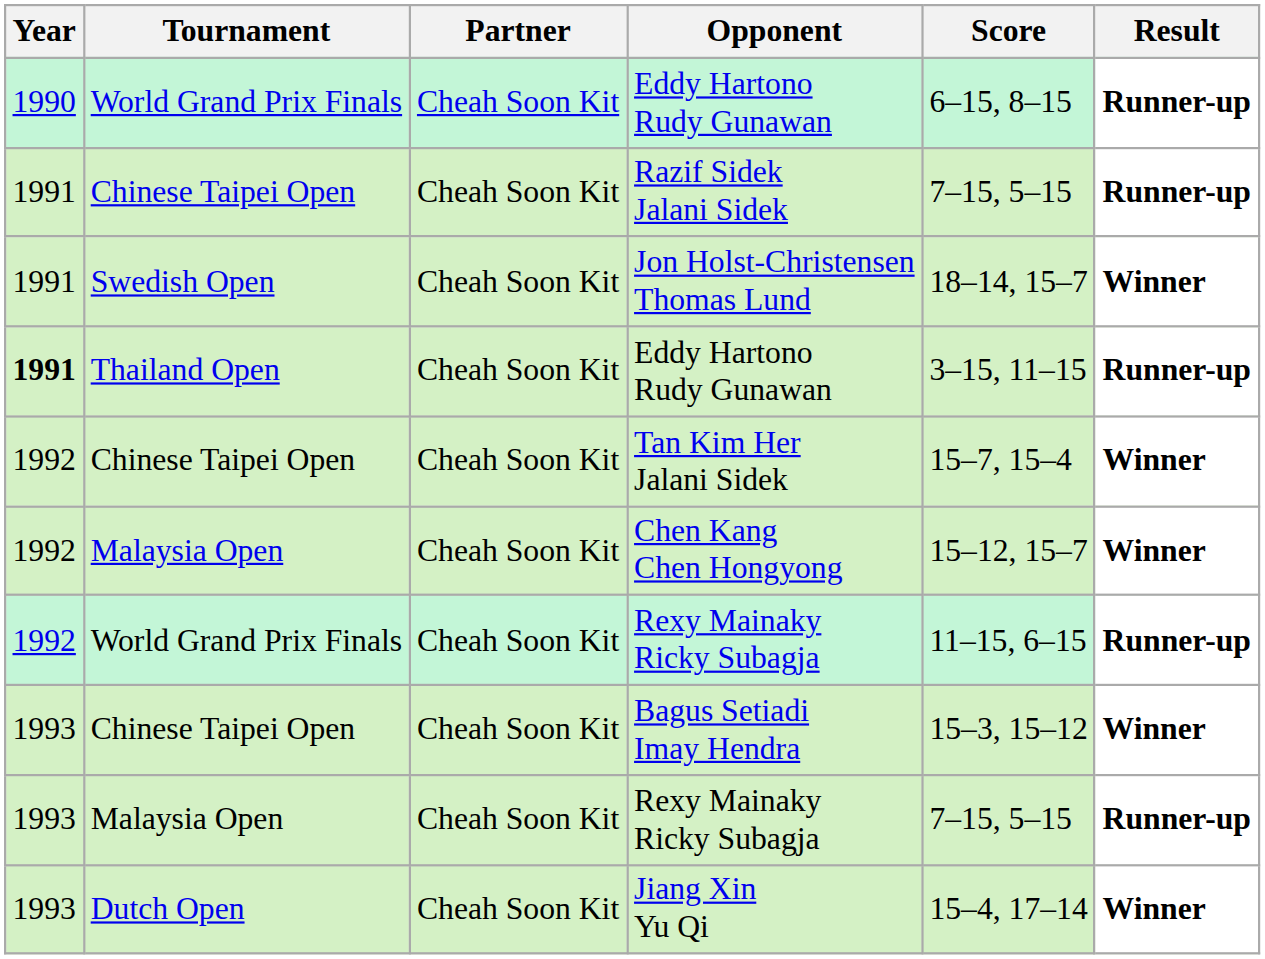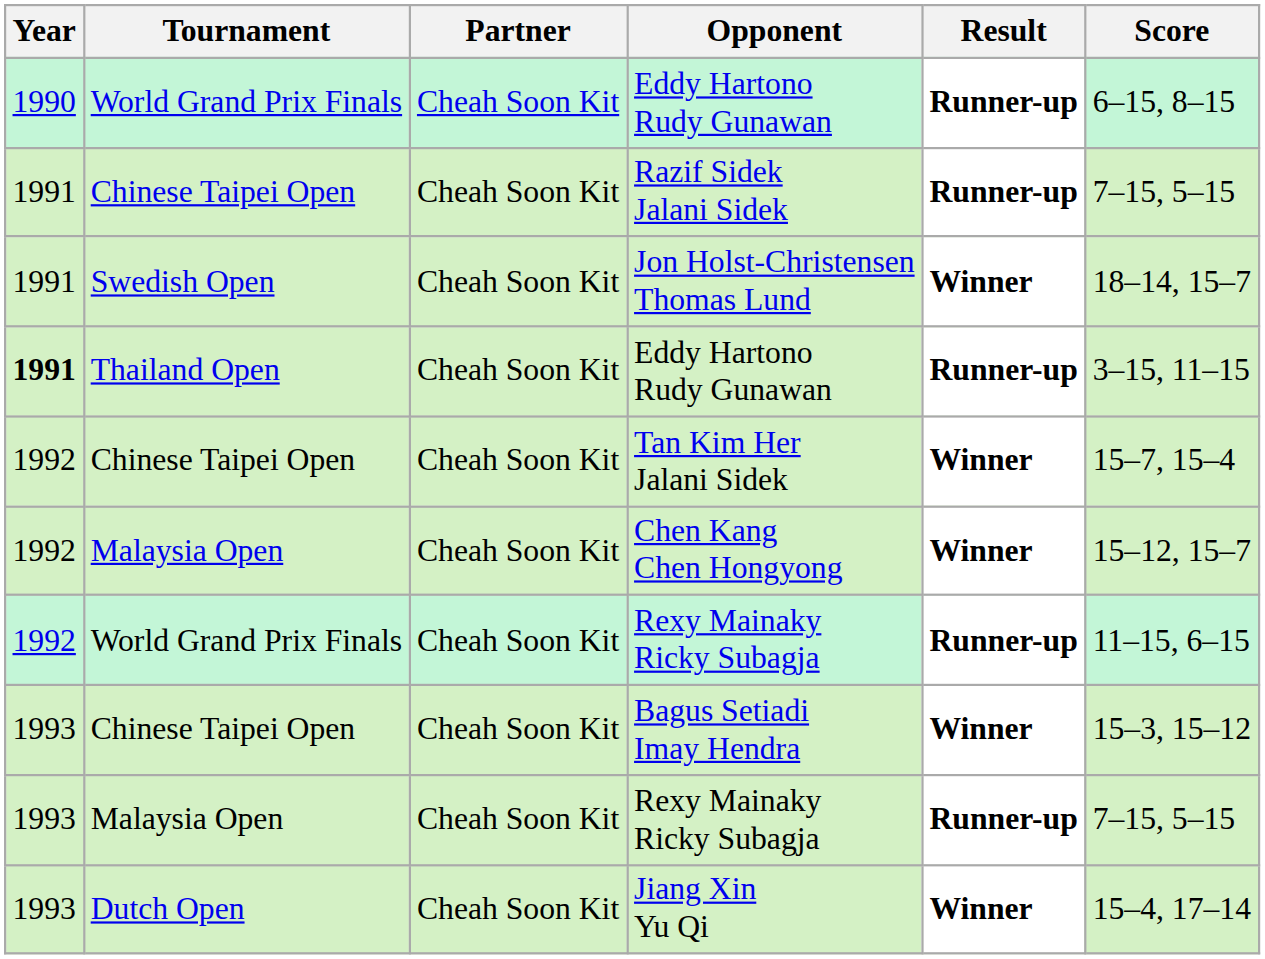columns swapped: Score <-> Result
